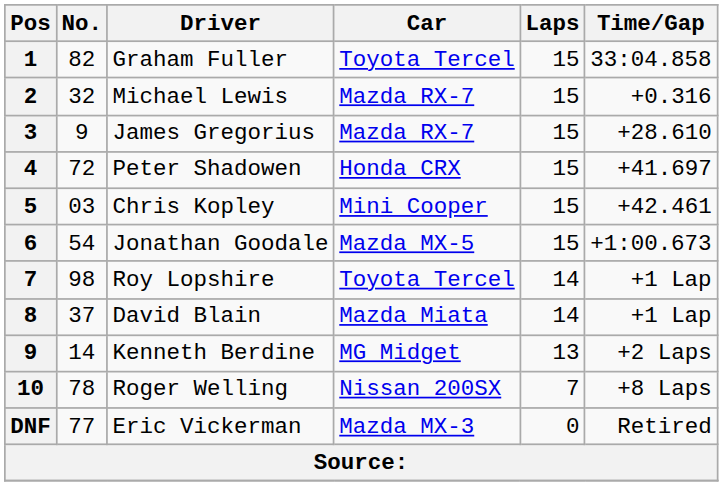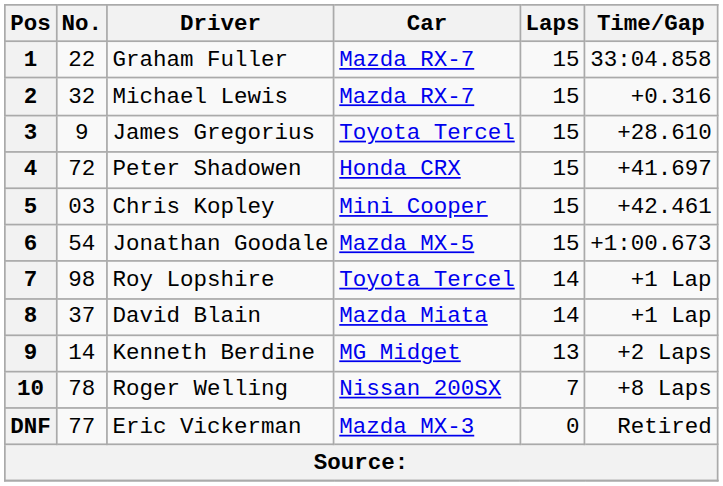Graham Fuller | No.: 82 -> 22
Graham Fuller | Car: Toyota Tercel -> Mazda RX-7
James Gregorius | Car: Mazda RX-7 -> Toyota Tercel
